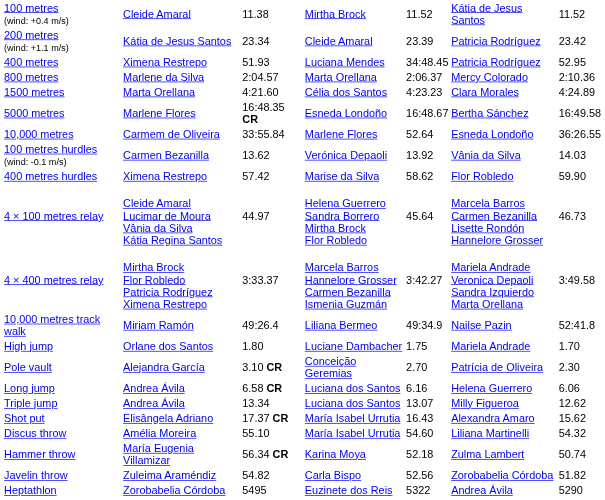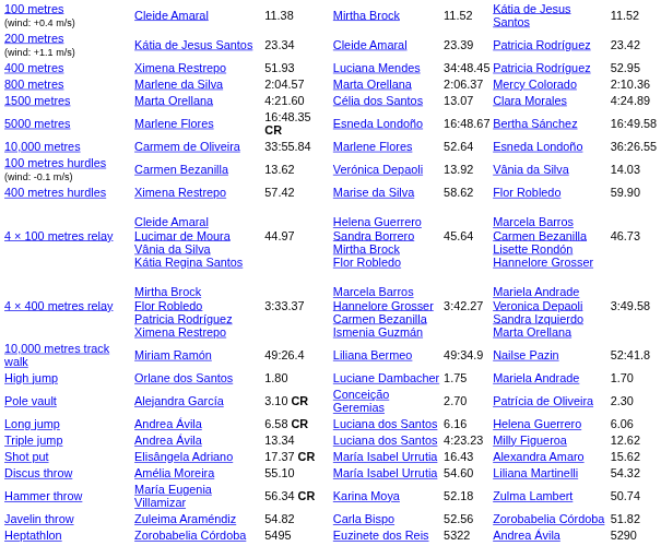1500 metres | column 5: 4:23.23 -> 13.07
Triple jump | column 5: 13.07 -> 4:23.23
